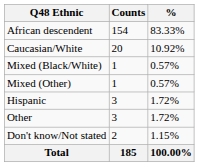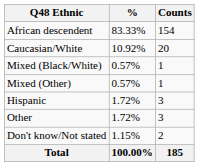columns swapped: Counts <-> %
